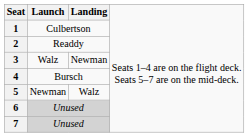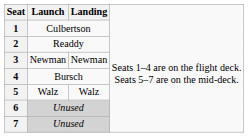3 | column 2: Walz -> Newman
5 | column 2: Newman -> Walz
